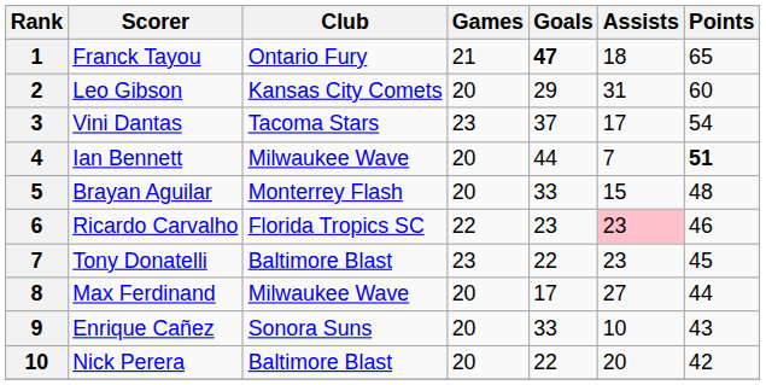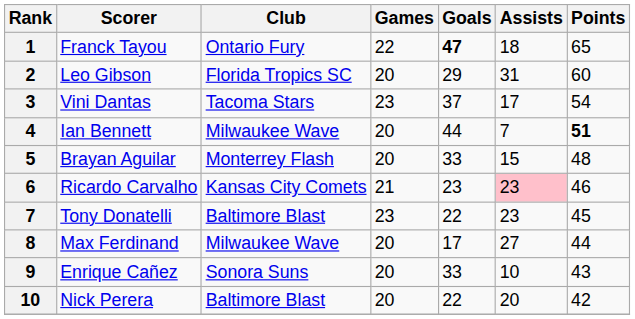Franck Tayou | Games: 21 -> 22
Leo Gibson | Club: Kansas City Comets -> Florida Tropics SC
Ricardo Carvalho | Club: Florida Tropics SC -> Kansas City Comets
Ricardo Carvalho | Games: 22 -> 21
